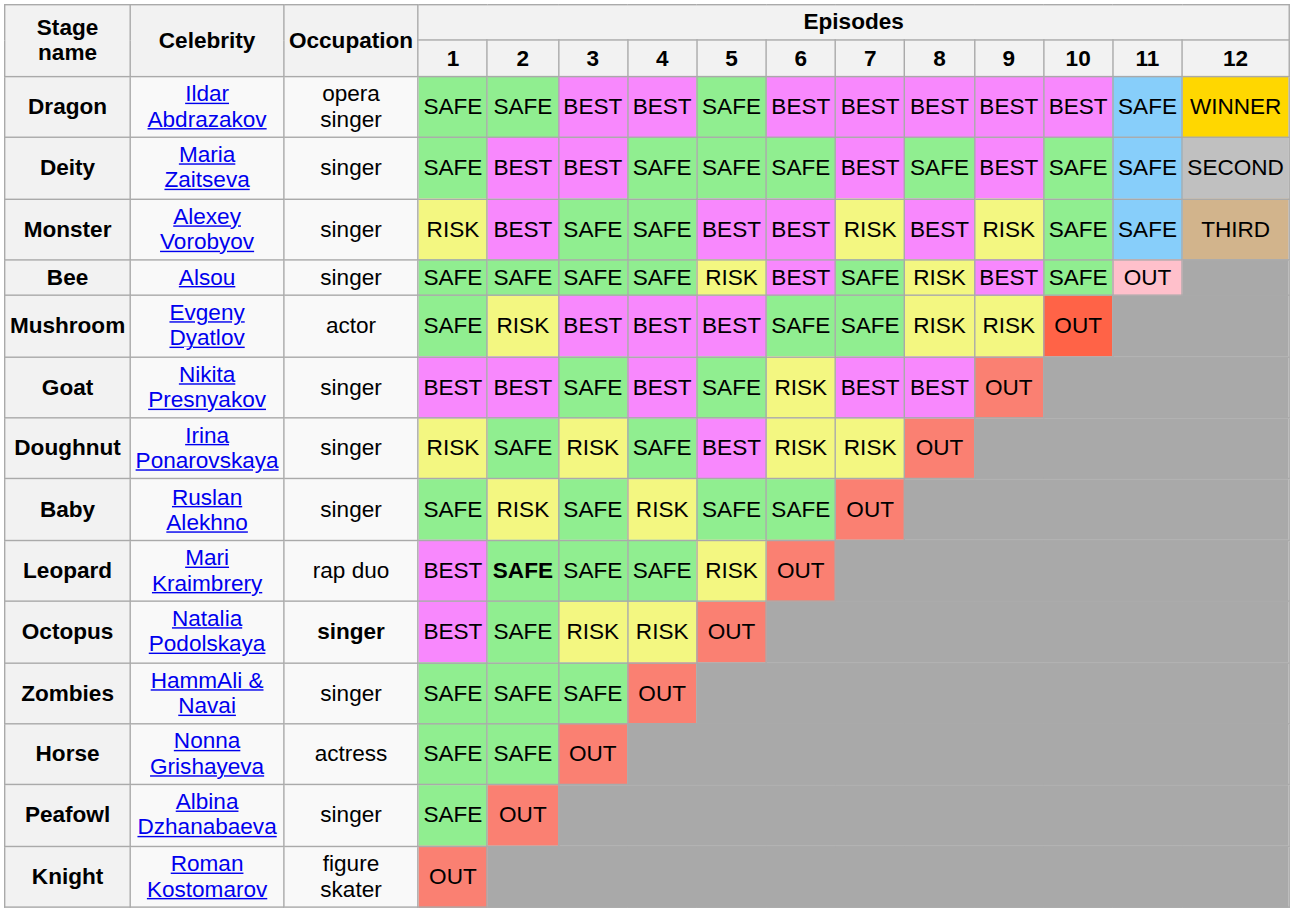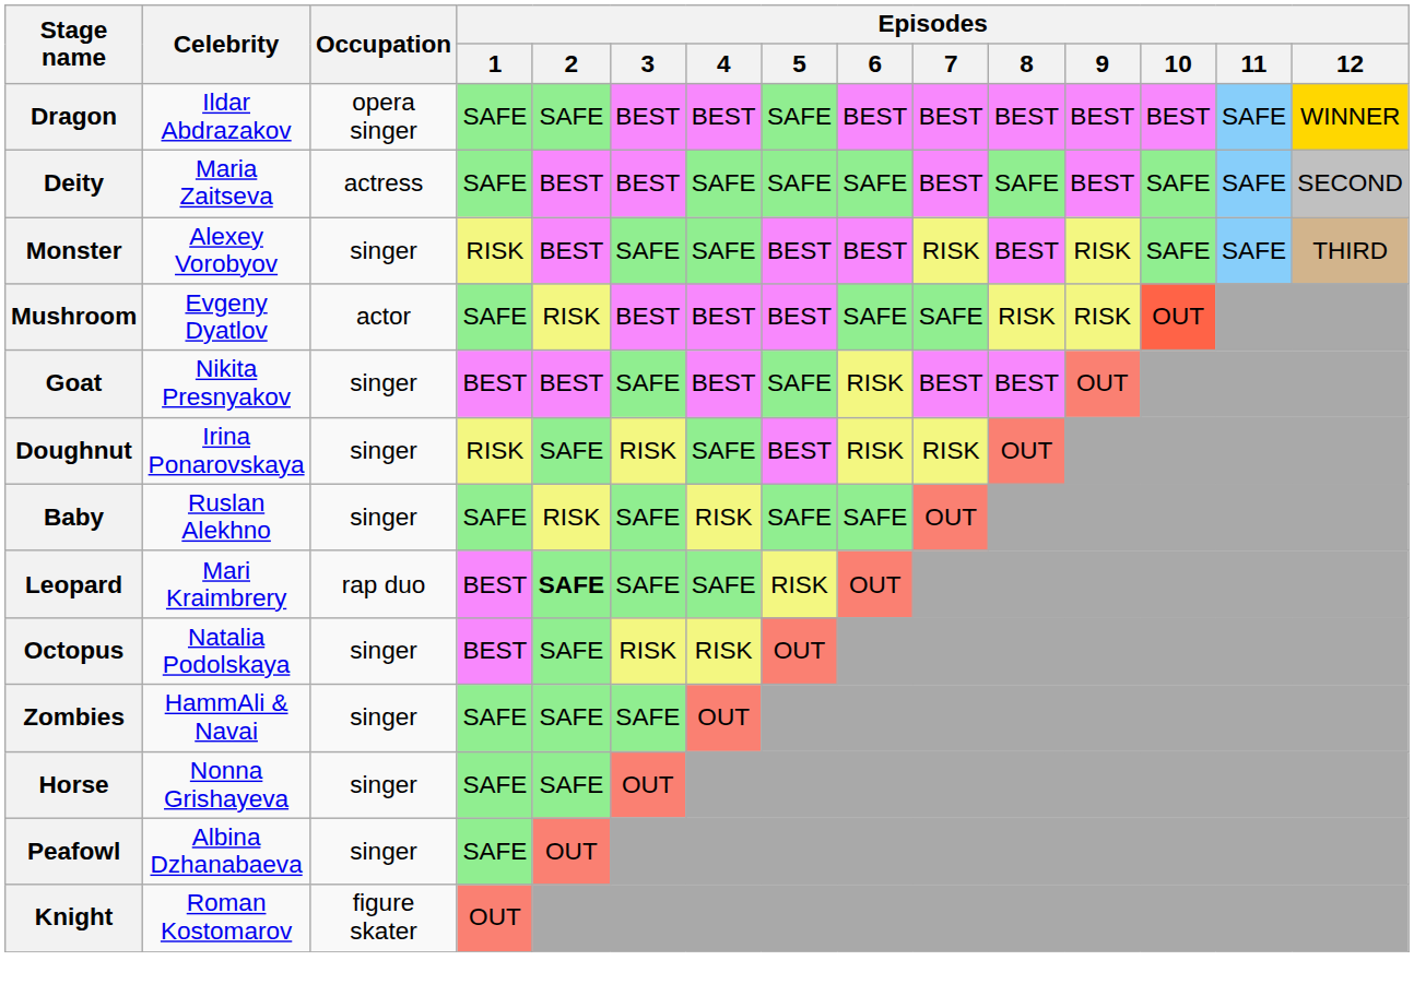Deity | Occupation: singer -> actress
- row: Bee | Alsou | singer | SAFE | SAFE | SAFE | SAFE | RISK | BEST | SAFE | RISK | BEST | SAFE | OUT
Octopus | Occupation: bold -> normal
Horse | Occupation: actress -> singer
